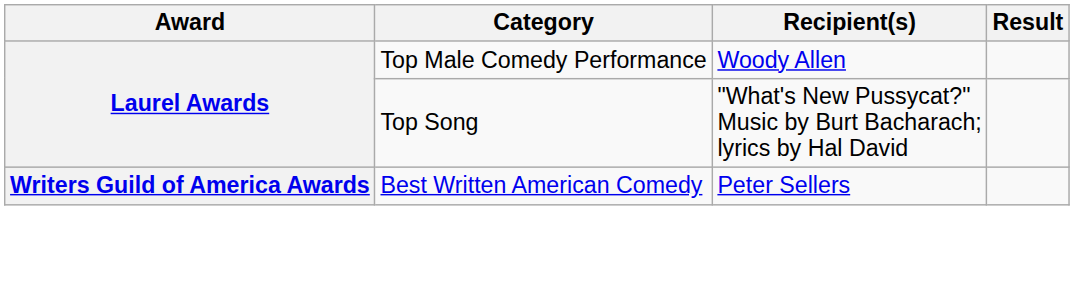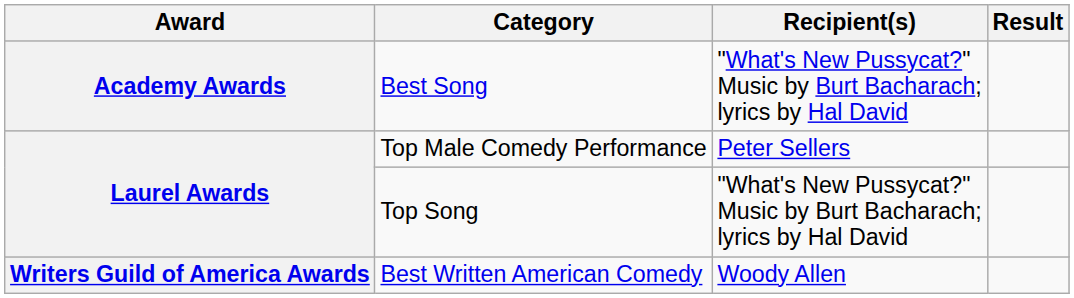+ row: Academy Awards | Best Song | "What's New Pussycat?" Music by Burt Bacharach; lyrics by Hal David
Top Male Comedy Performance | Recipient(s): Woody Allen -> Peter Sellers
Best Written American Comedy | Recipient(s): Peter Sellers -> Woody Allen
